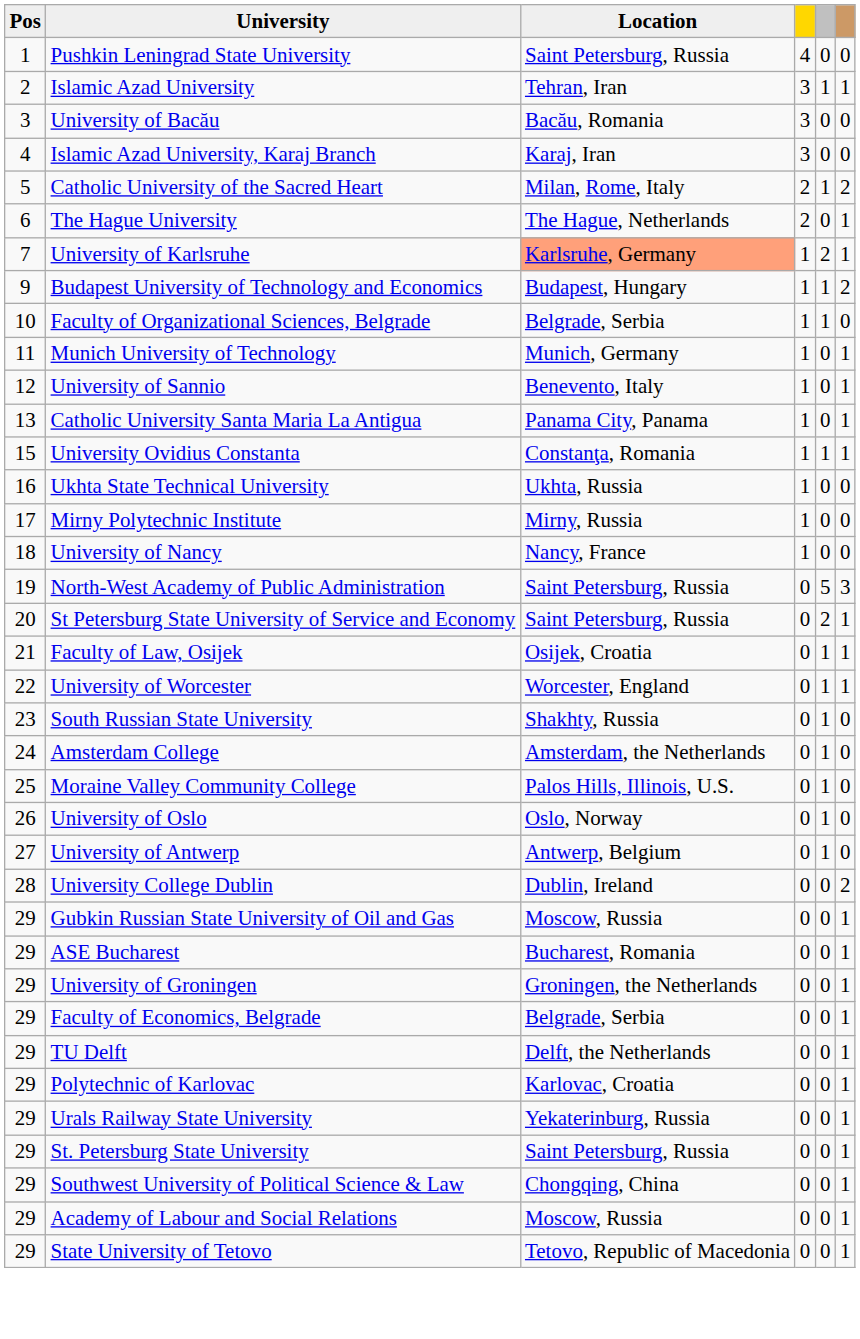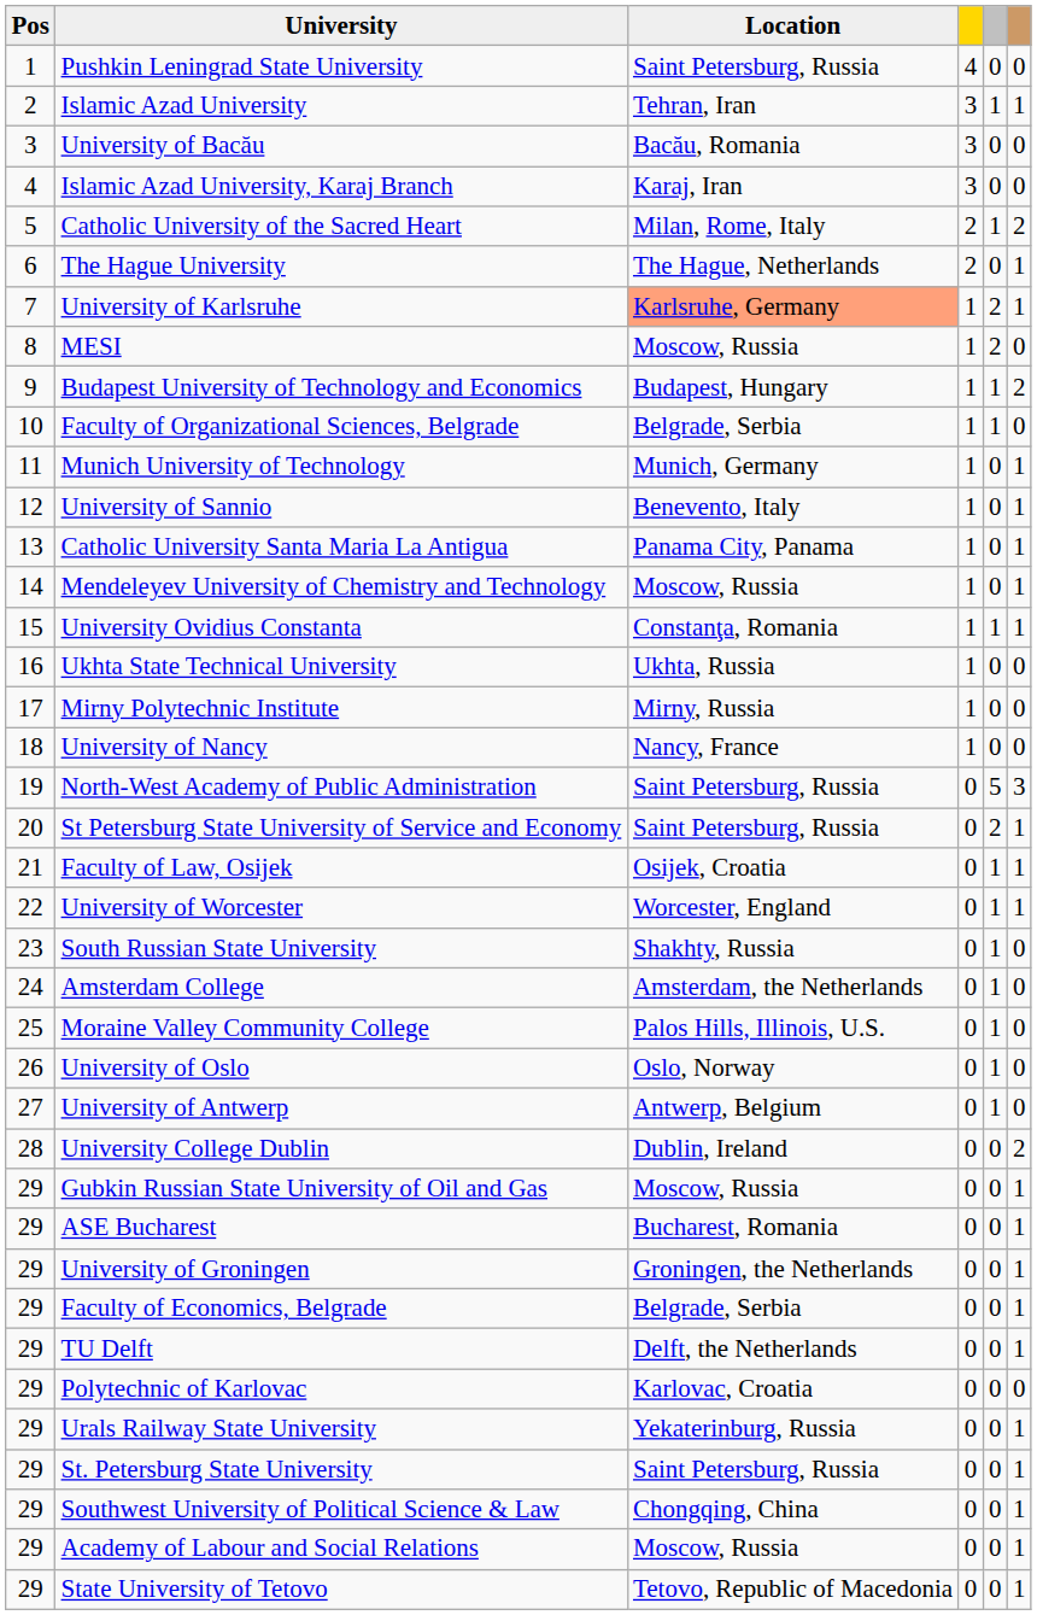+ row: 8 | MESI | Moscow, Russia | 1 | 2 | 0
+ row: 14 | Mendeleyev University of Chemistry and Technology | Moscow, Russia | 1 | 0 | 1
Polytechnic of Karlovac | column 6: 1 -> 0
